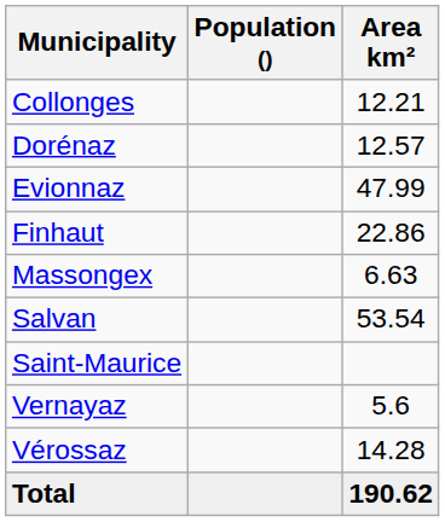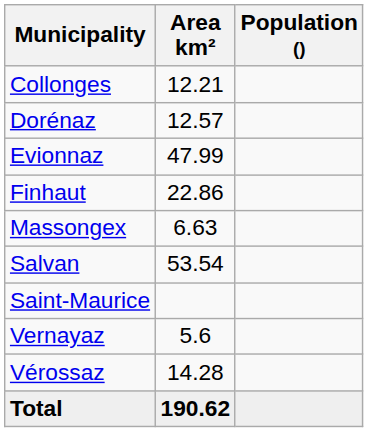columns swapped: Population () <-> Area km²
